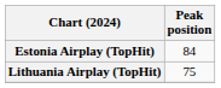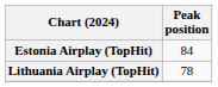Lithuania Airplay (TopHit) | Peak position: 75 -> 78
